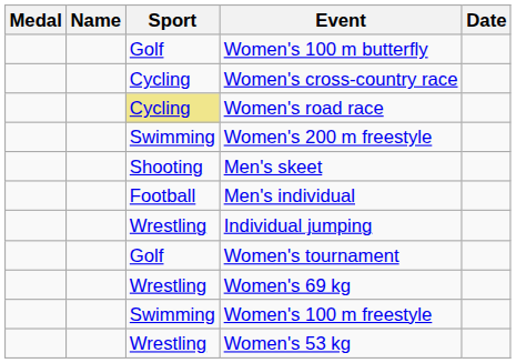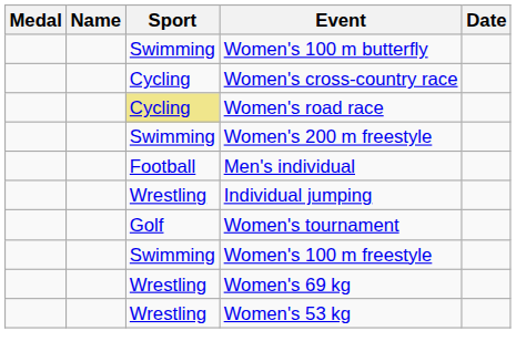Women's 100 m butterfly | Sport: Golf -> Swimming
- row: Shooting | Men's skeet
rows swapped: Women's 100 m freestyle <-> Women's 69 kg
